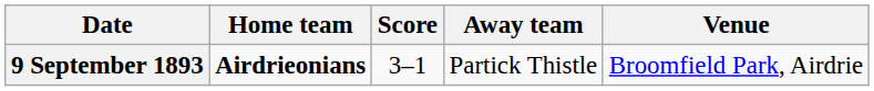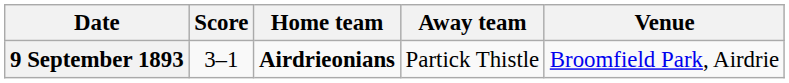columns swapped: Home team <-> Score
